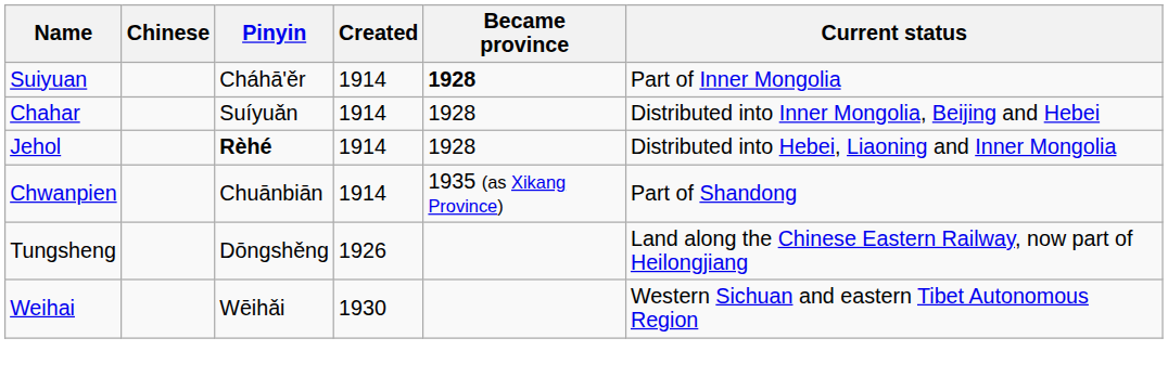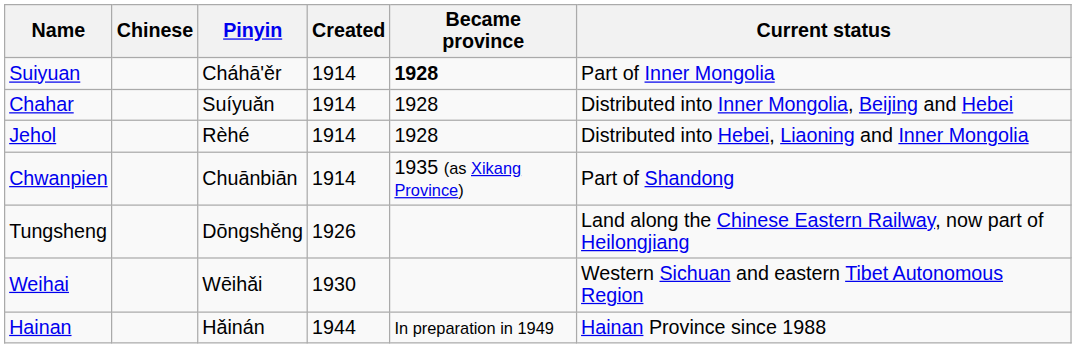Jehol | Pinyin: bold -> normal
+ row: Hainan | Hǎinán | 1944 | In preparation in 1949 | Hainan Province since 1988
